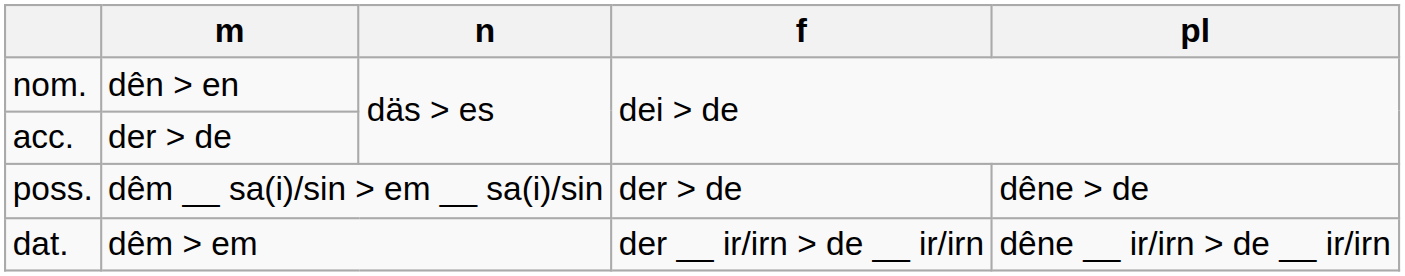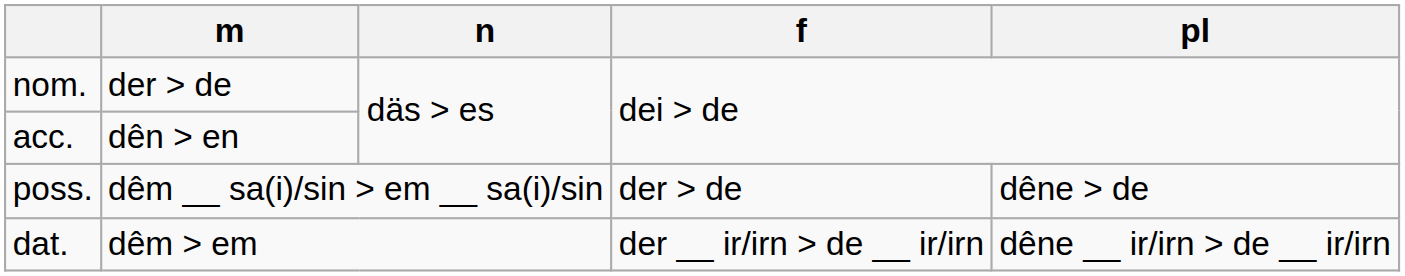nom. | m: dên > en -> der > de
acc. | m: der > de -> dên > en
